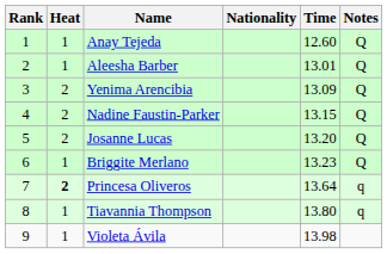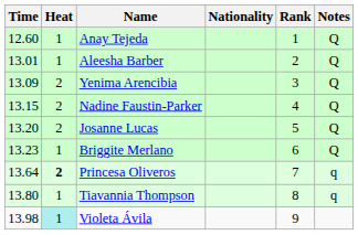columns swapped: Rank <-> Time
Violeta Ávila | Heat: no background -> paleturquoise background
